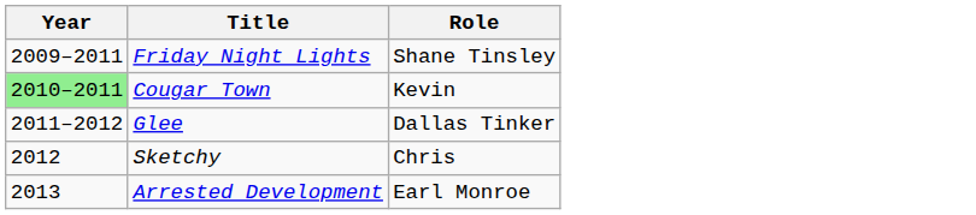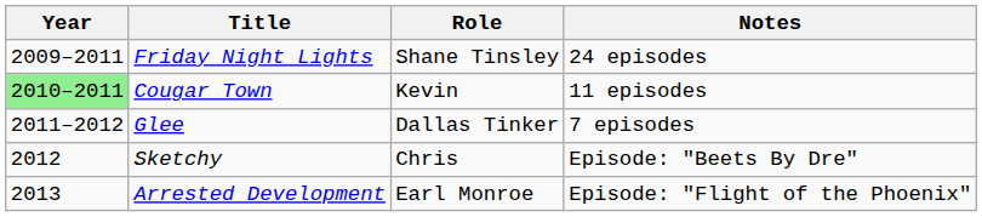+ column: Notes | 24 episodes | 11 episodes | 7 episodes | Episode: "Beets By Dre" | Episode: "Flight of the Phoenix"
